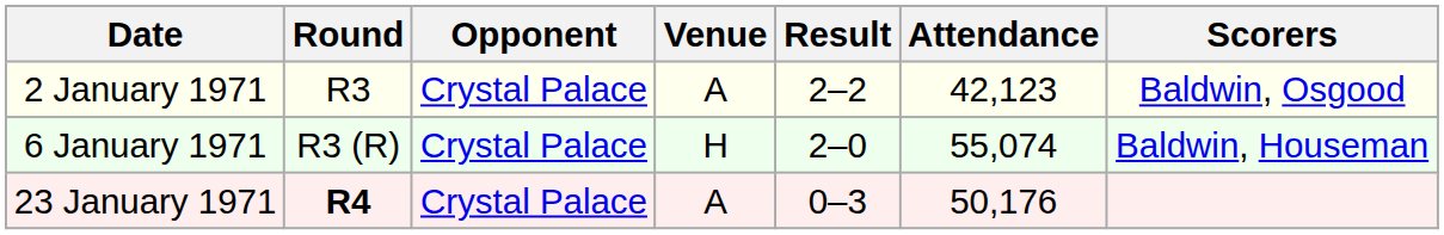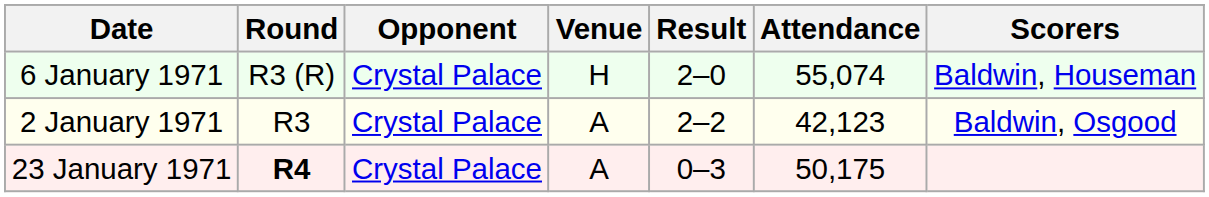rows swapped: 2 January 1971 <-> 6 January 1971
23 January 1971 | Attendance: 50,176 -> 50,175
